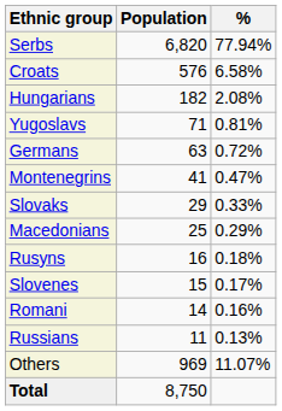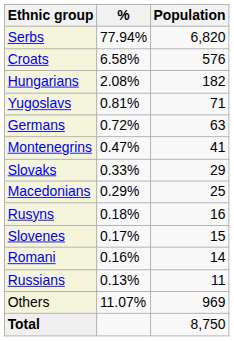columns swapped: Population <-> %
